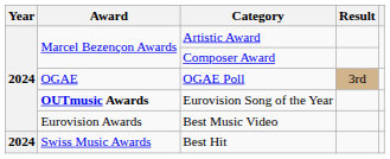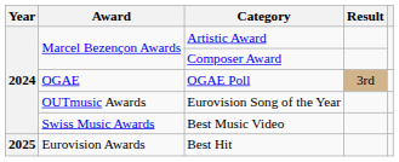Eurovision Song of the Year | Award: bold -> normal
Best Music Video | Award: Eurovision Awards -> Swiss Music Awards
Best Hit | Year: 2024 -> 2025
Best Hit | Award: Swiss Music Awards -> Eurovision Awards
